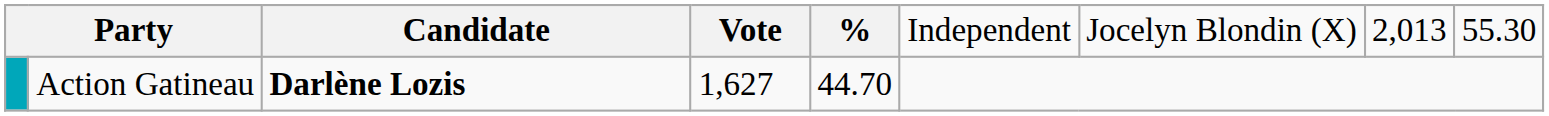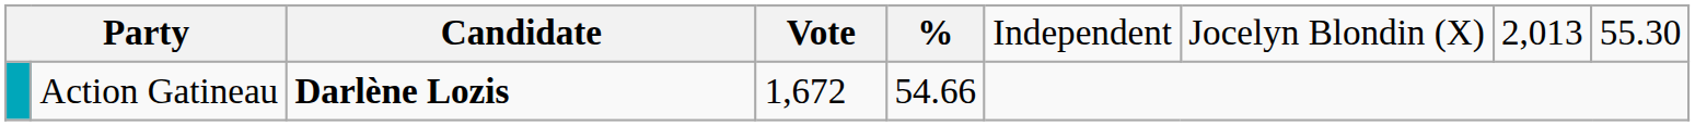Action Gatineau | column 4: 1,627 -> 1,672
Action Gatineau | column 5: 44.70 -> 54.66
